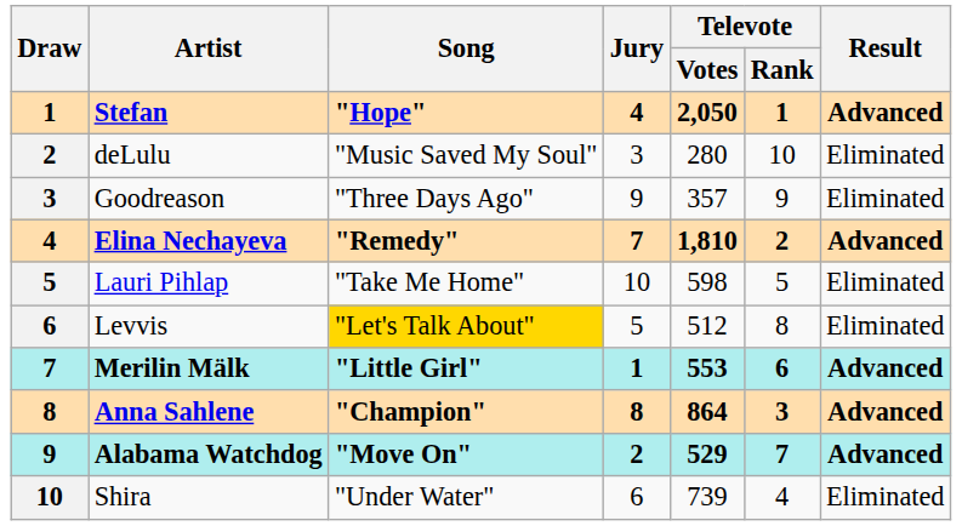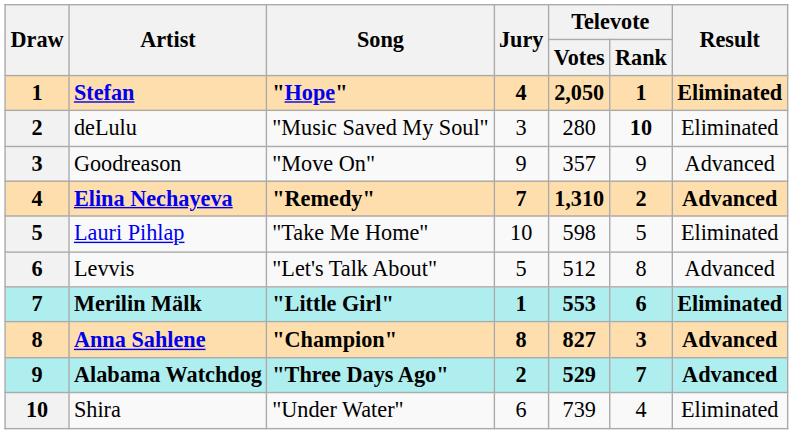Stefan | Result: Advanced -> Eliminated
deLulu | Televote / Rank: normal -> bold
Goodreason | Song: "Three Days Ago" -> "Move On"
Goodreason | Result: Eliminated -> Advanced
Elina Nechayeva | Televote / Votes: 1,810 -> 1,310
Levvis | Song: gold background -> no background
Levvis | Result: Eliminated -> Advanced
Merilin Mälk | Result: Advanced -> Eliminated
Anna Sahlene | Televote / Votes: 864 -> 827
Alabama Watchdog | Song: "Move On" -> "Three Days Ago"
